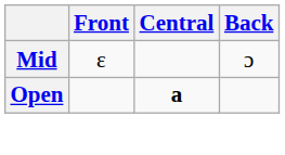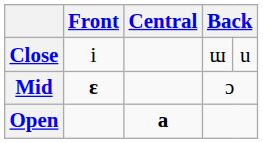+ row: Close | i | ɯ | u
Mid | Front: normal -> bold
